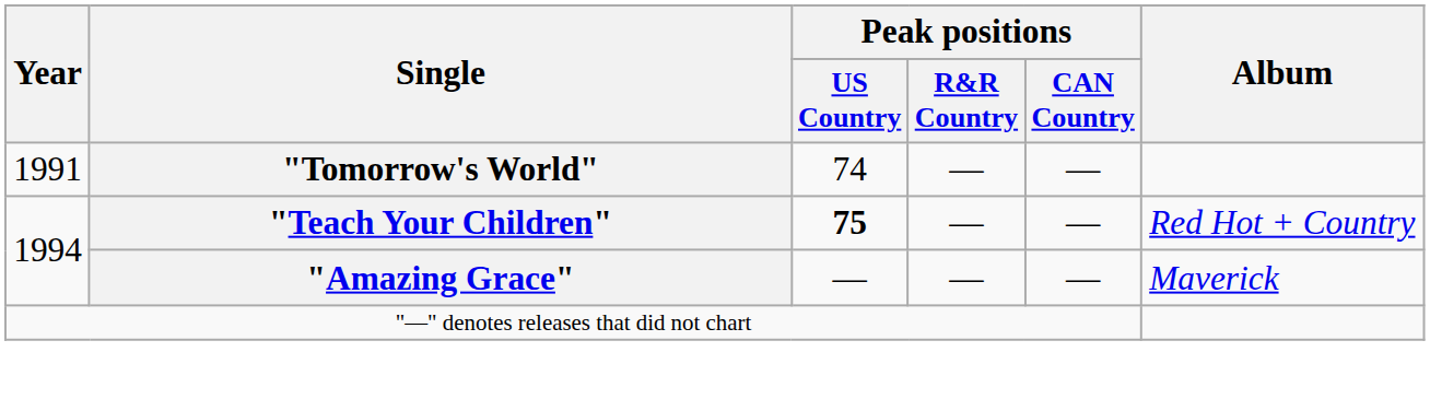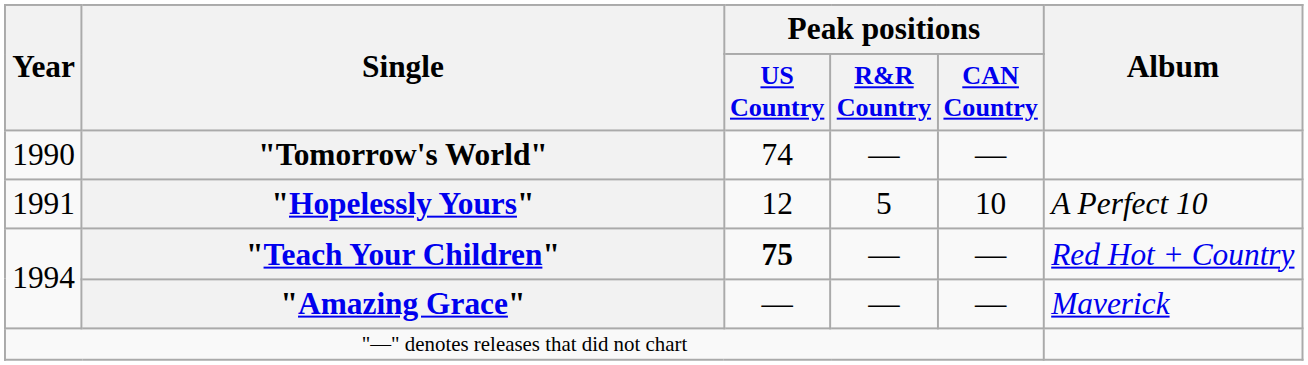"Tomorrow's World" | Year: 1991 -> 1990
+ row: 1991 | "Hopelessly Yours" | 12 | 5 | 10 | A Perfect 10
